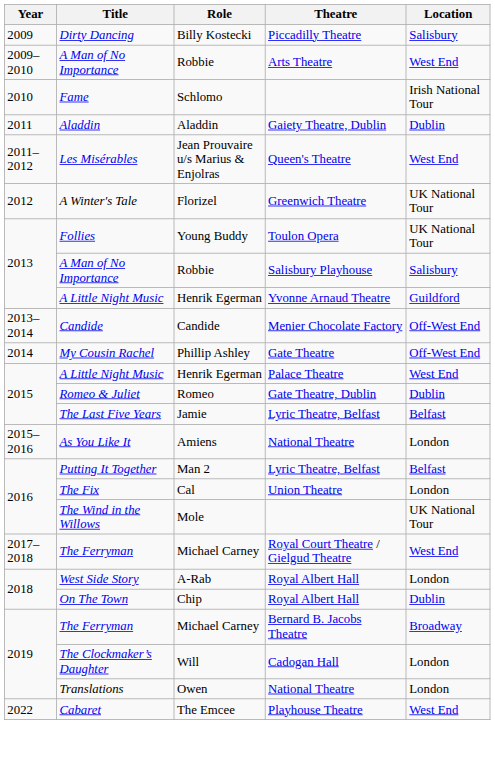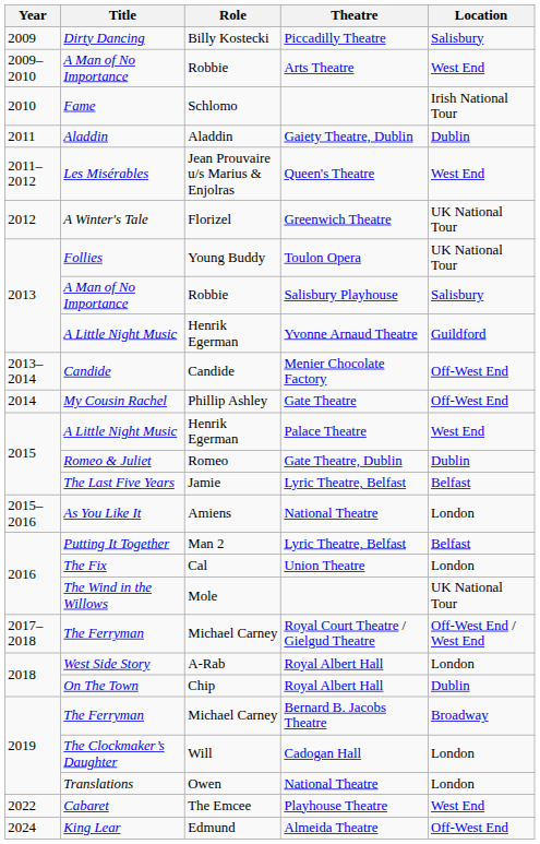The Ferryman / Royal Court Theatre / Gielgud Theatre | Location: West End -> Off-West End / West End
+ row: 2024 | King Lear | Edmund | Almeida Theatre | Off-West End
